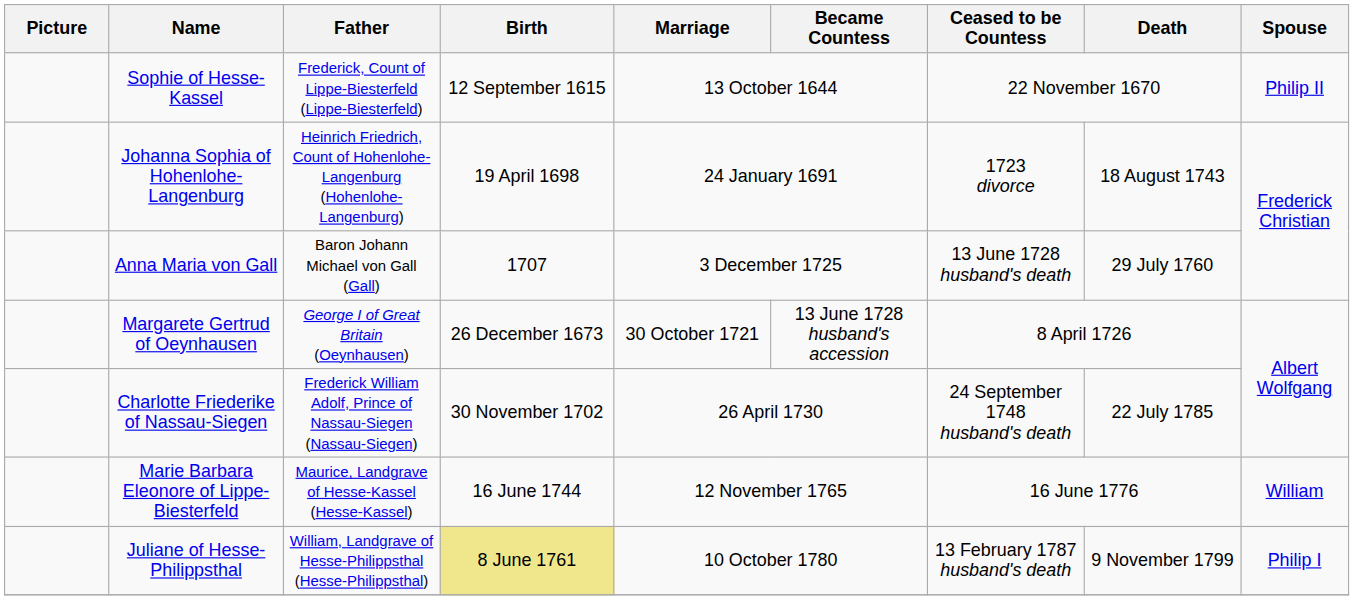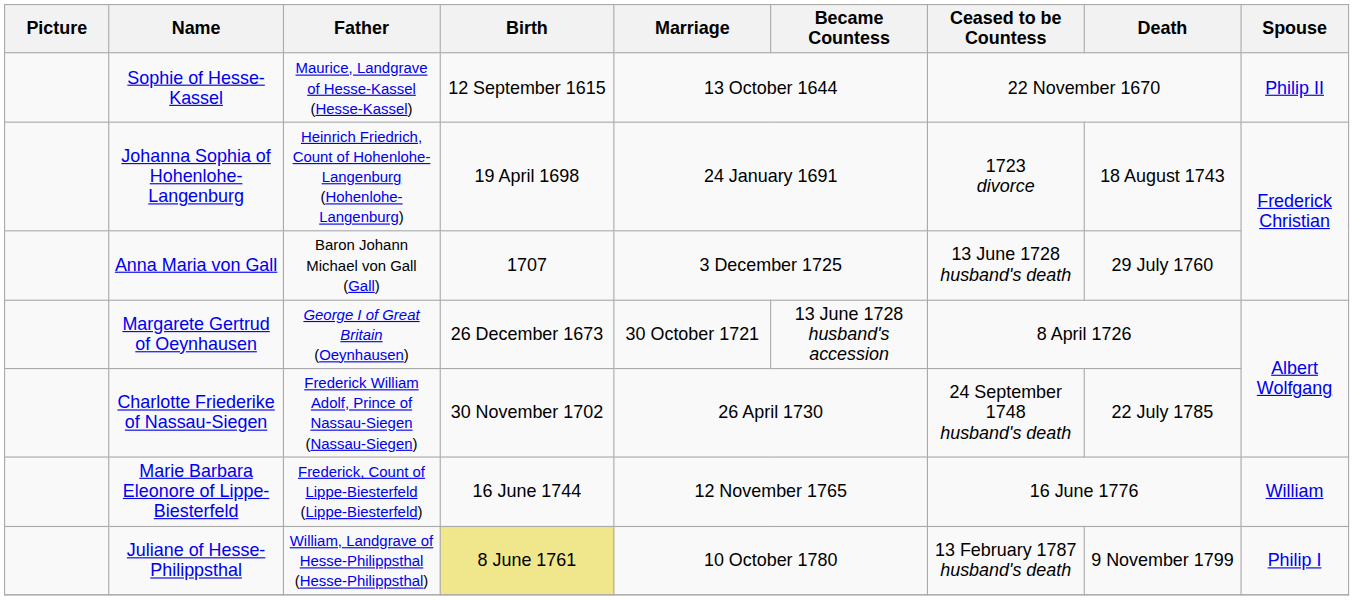Sophie of Hesse-Kassel | Father: Frederick, Count of Lippe-Biesterfeld (Lippe-Biesterfeld) -> Maurice, Landgrave of Hesse-Kassel (Hesse-Kassel)
Marie Barbara Eleonore of Lippe-Biesterfeld | Father: Maurice, Landgrave of Hesse-Kassel (Hesse-Kassel) -> Frederick, Count of Lippe-Biesterfeld (Lippe-Biesterfeld)
